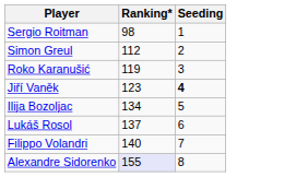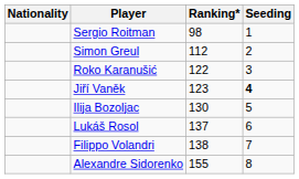+ column: Nationality
Roko Karanušić | Ranking*: 119 -> 122
Ilija Bozoljac | Ranking*: 134 -> 130
Filippo Volandri | Ranking*: 140 -> 138
Alexandre Sidorenko | Ranking*: lavender background -> no background
